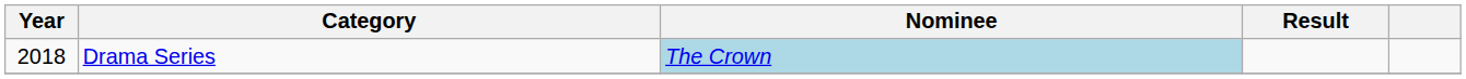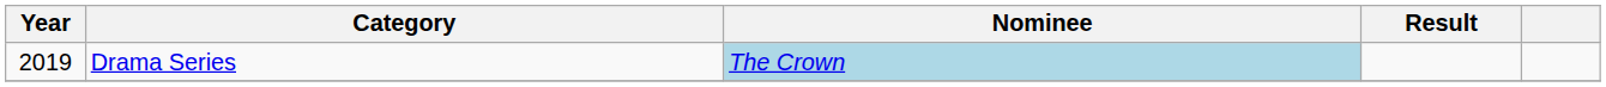Drama Series | Year: 2018 -> 2019
